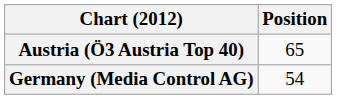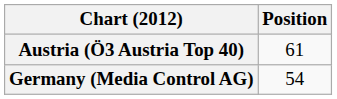Austria (Ö3 Austria Top 40) | Position: 65 -> 61
